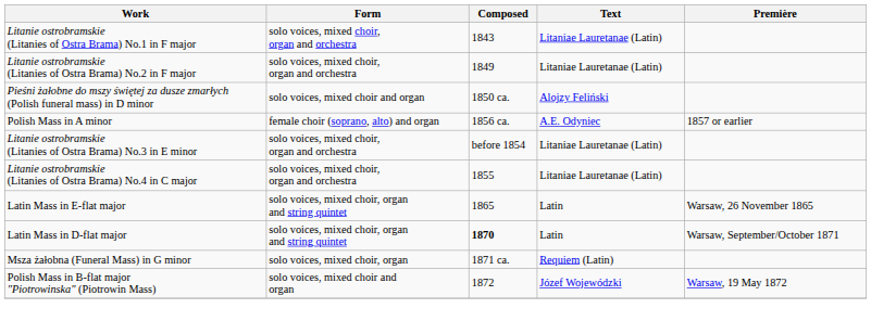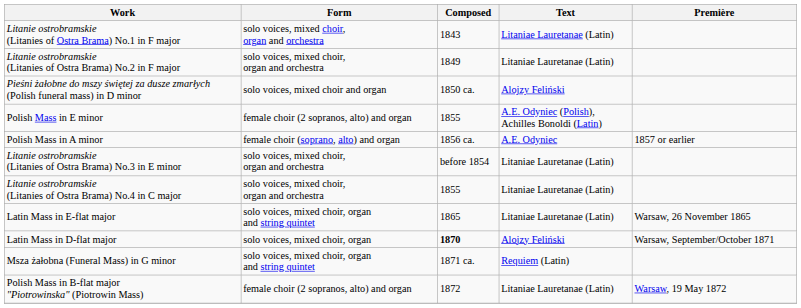+ row: Polish Mass in E minor | female choir (2 sopranos, alto) and organ | 1855 | A.E. Odyniec (Polish), Achilles Bonoldi (Latin)
Latin Mass in E-flat major | Text: Latin -> Litaniae Lauretanae (Latin)
Latin Mass in D-flat major | Form: solo voices, mixed choir, organ and string quintet -> solo voices, mixed choir, organ
Latin Mass in D-flat major | Text: Latin -> Alojzy Feliński
Msza żałobna (Funeral Mass) in G minor | Form: solo voices, mixed choir, organ -> solo voices, mixed choir, organ and string quintet
Polish Mass in B-flat major "Piotrowinska" (Piotrowin Mass) | Form: solo voices, mixed choir and organ -> female choir (2 sopranos, alto) and organ
Polish Mass in B-flat major "Piotrowinska" (Piotrowin Mass) | Text: Józef Wojewódzki -> Litaniae Lauretanae (Latin)
